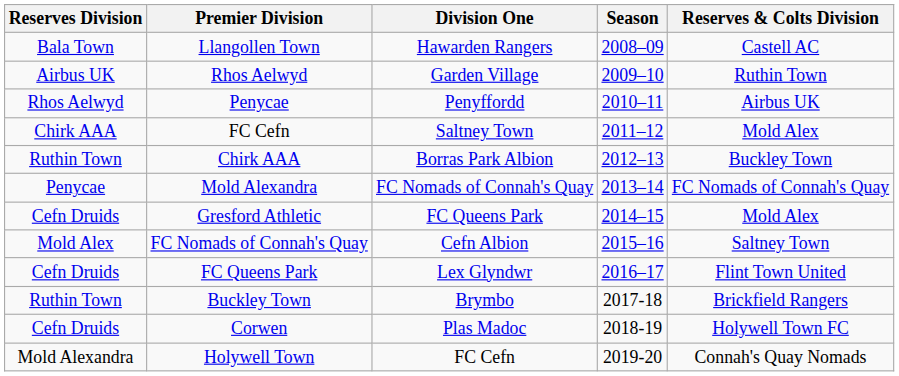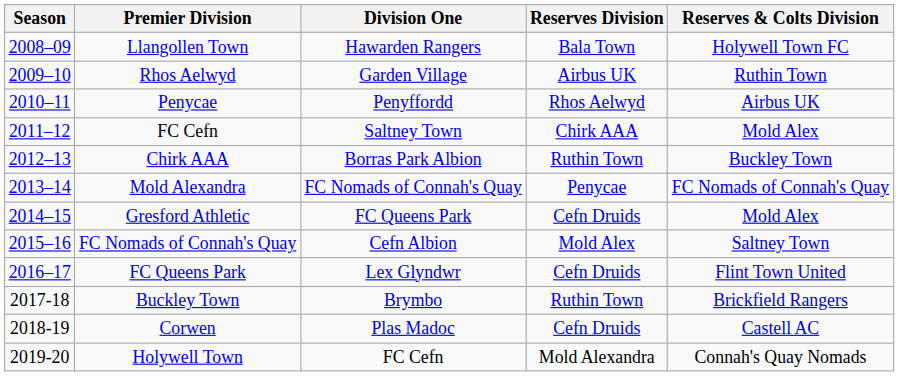columns swapped: Season <-> Reserves Division
Llangollen Town | Reserves & Colts Division: Castell AC -> Holywell Town FC
Corwen | Reserves & Colts Division: Holywell Town FC -> Castell AC
